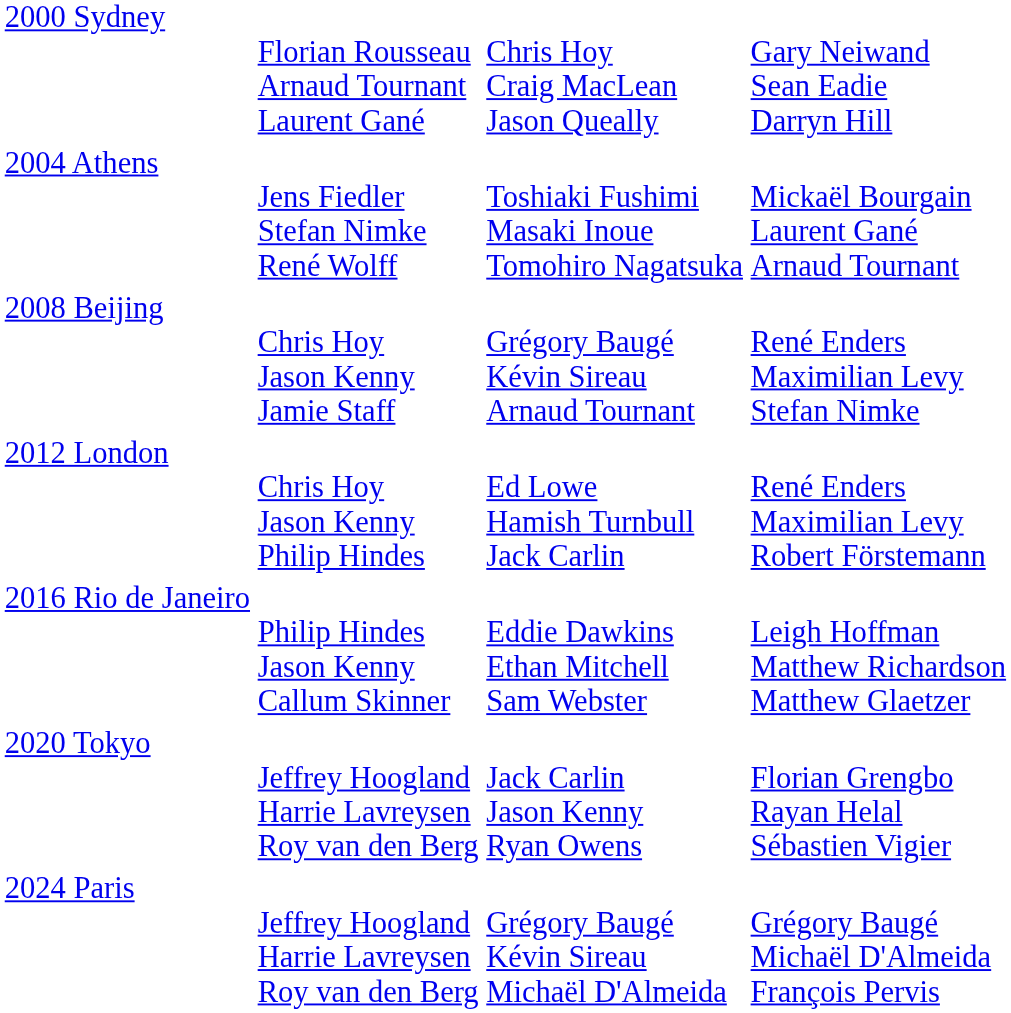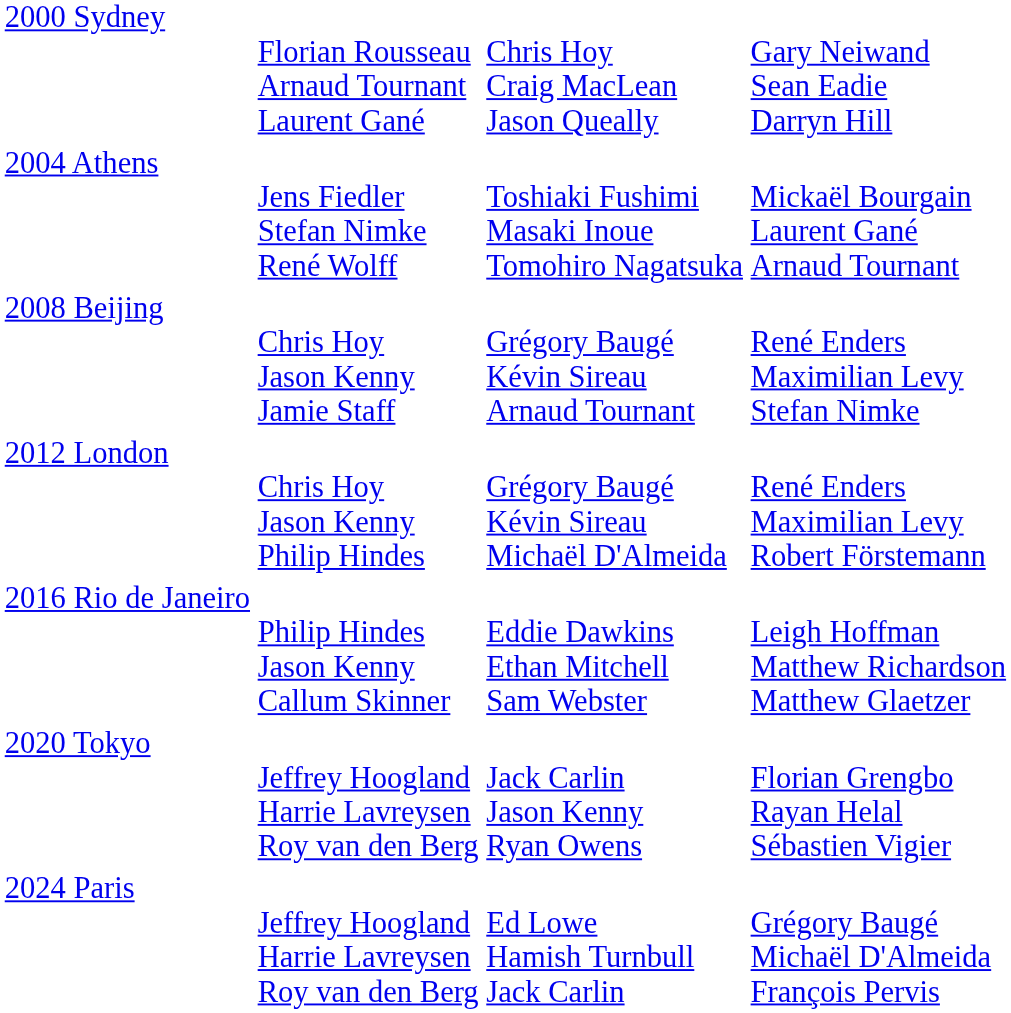2012 London | column 3: Ed Lowe Hamish Turnbull Jack Carlin -> Grégory Baugé Kévin Sireau Michaël D'Almeida
2024 Paris | column 3: Grégory Baugé Kévin Sireau Michaël D'Almeida -> Ed Lowe Hamish Turnbull Jack Carlin
